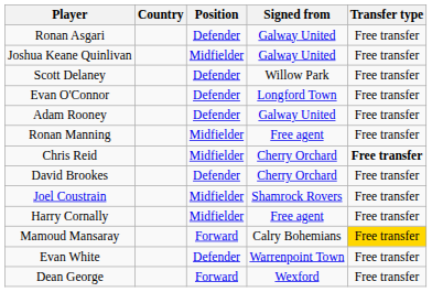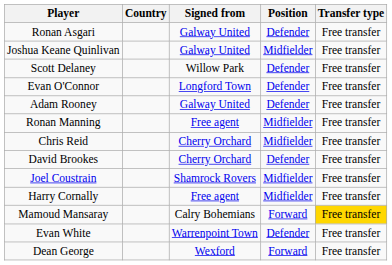columns swapped: Position <-> Signed from
Chris Reid | Transfer type: bold -> normal
